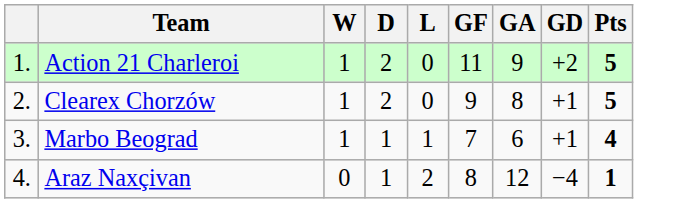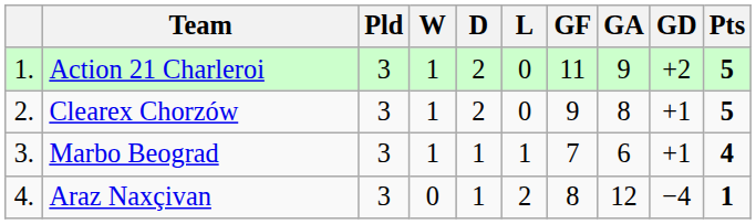+ column: Pld | 3 | 3 | 3 | 3
